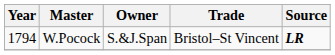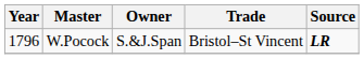W.Pocock | Year: 1794 -> 1796
